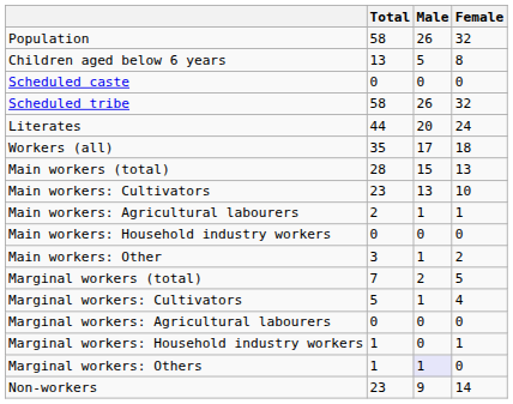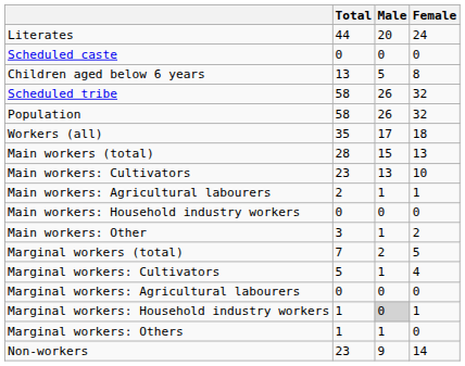rows swapped: Population <-> Literates
rows swapped: Children aged below 6 years <-> Scheduled caste
Marginal workers: Household industry workers | Male: no background -> lightgrey background
Marginal workers: Others | Male: lavender background -> no background
